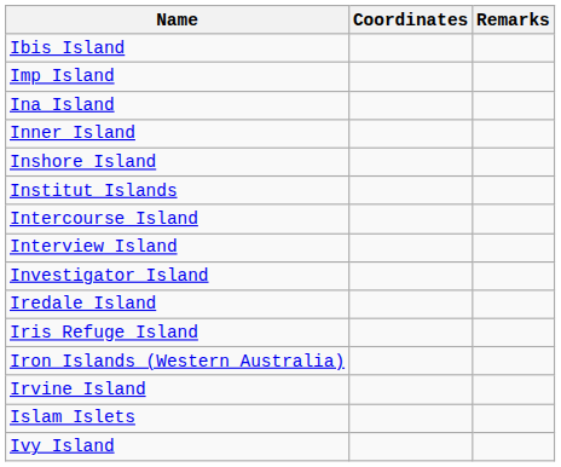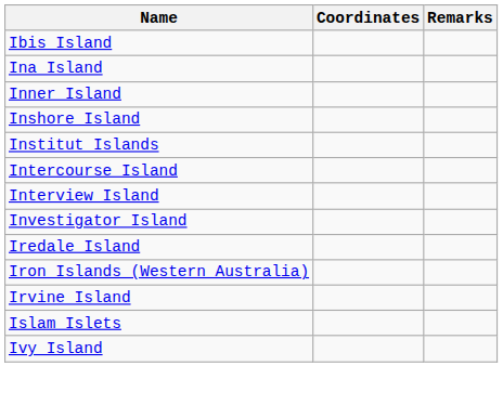- row: Imp Island
- row: Iris Refuge Island
